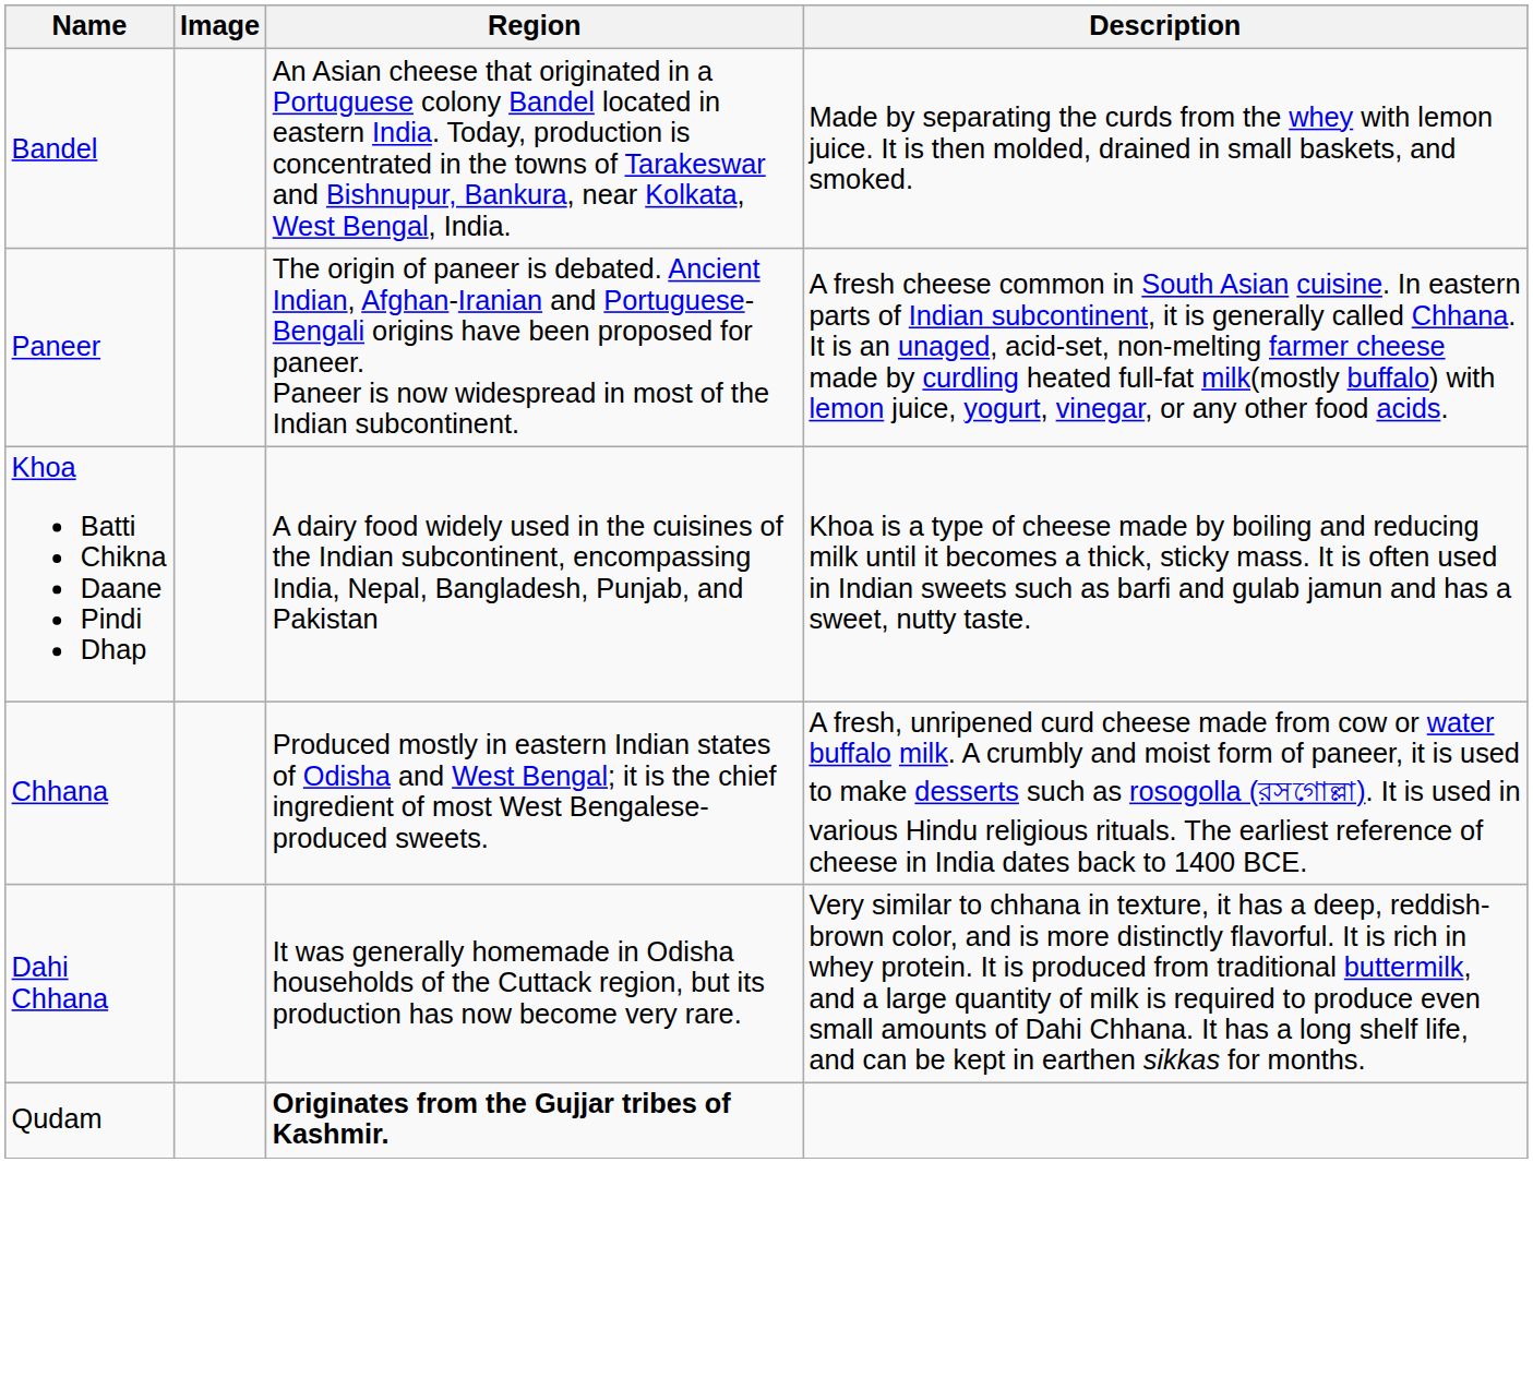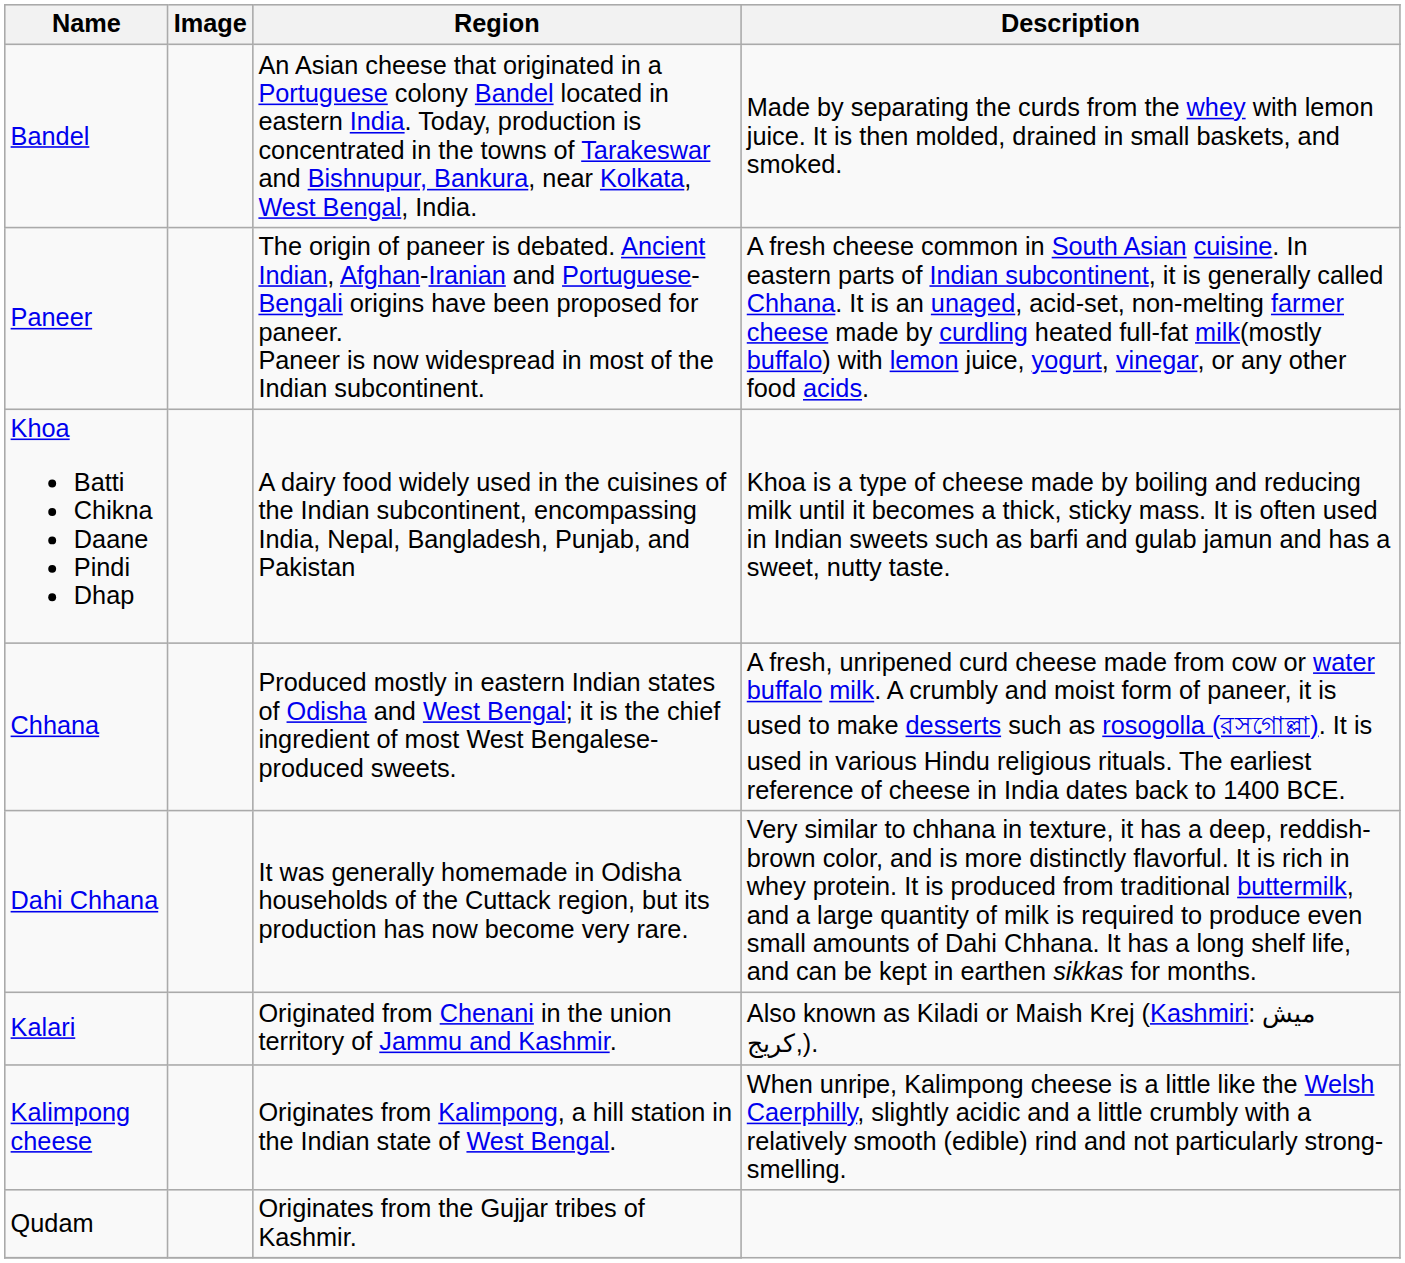+ row: Kalari | Originated from Chenani in the union territory of Jammu and Kashmir. | Also known as Kiladi or Maish Krej (Kashmiri: ميش کريج,).
+ row: Kalimpong cheese | Originates from Kalimpong, a hill station in the Indian state of West Bengal. | When unripe, Kalimpong cheese is a little like the Welsh Caerphilly, slightly acidic and a little crumbly with a relatively smooth (edible) rind and not particularly strong-smelling.
Qudam | Region: bold -> normal
